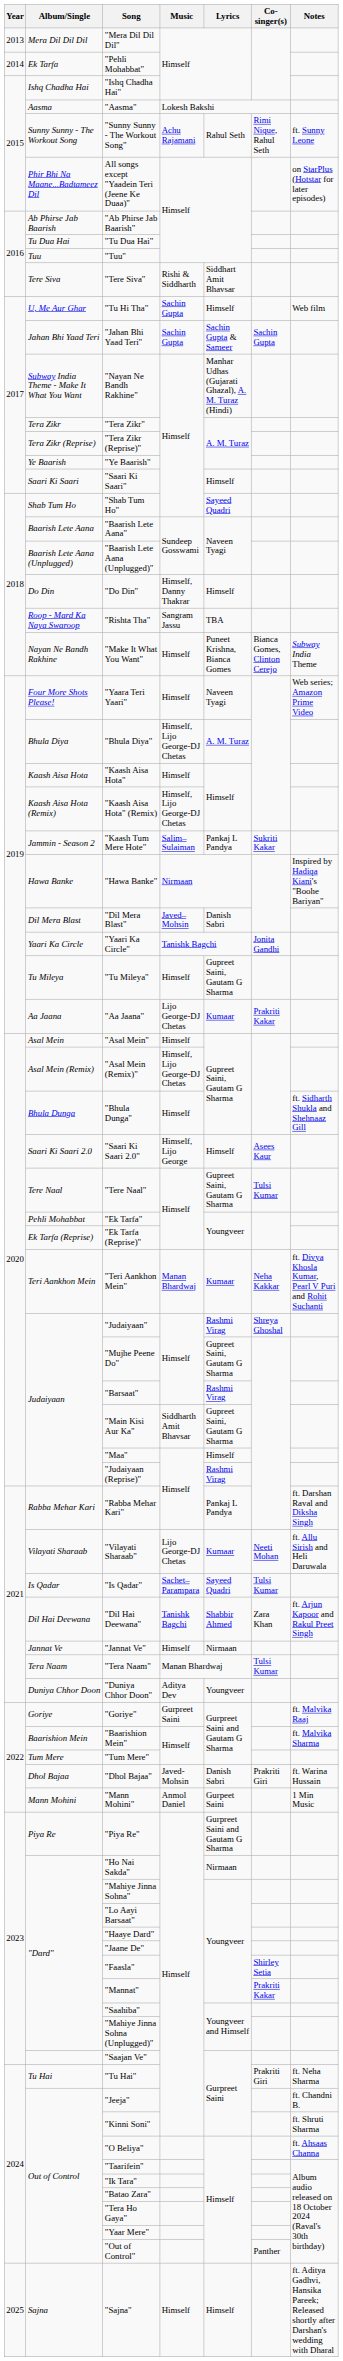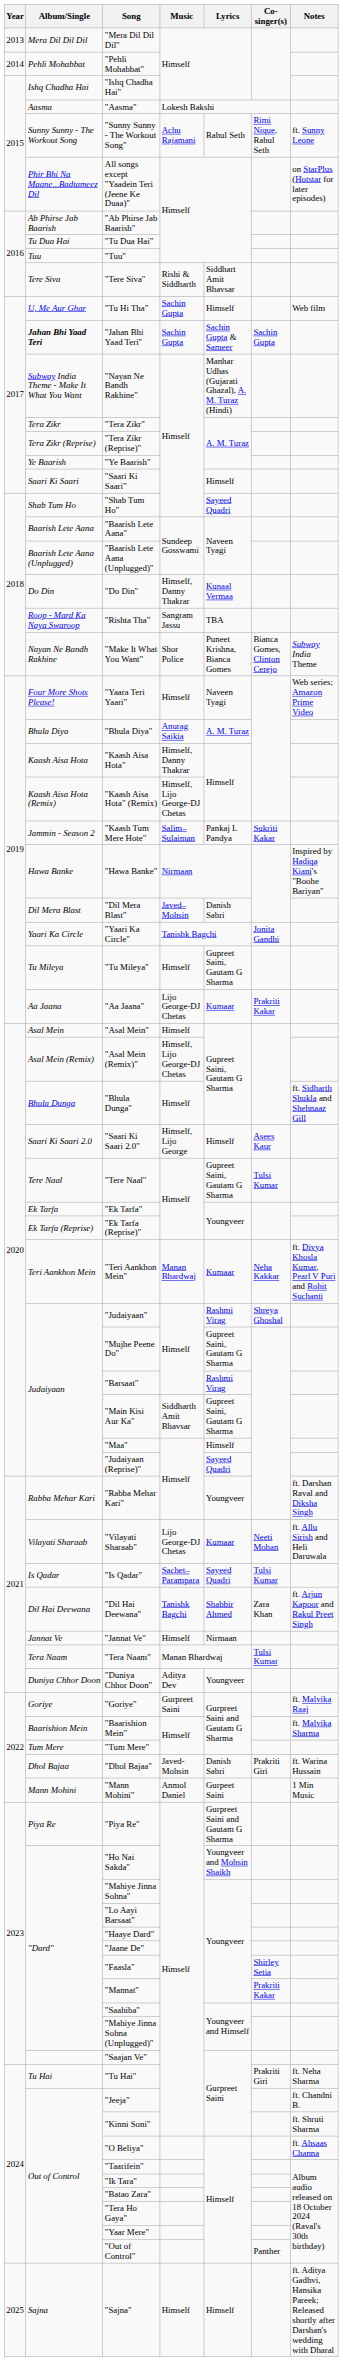"Pehli Mohabbat" | Album/Single: Ek Tarfa -> Pehli Mohabbat
"Jahan Bhi Yaad Teri" | Album/Single: normal -> bold
"Do Din" | Lyrics: Himself -> Kunaal Vermaa
"Make It What You Want" | Music: Himself -> Shor Police
"Bhula Diya" | Music: Himself, Lijo George-DJ Chetas -> Anurag Saikia
"Kaash Aisa Hota" | Music: Himself -> Himself, Danny Thakrar
"Ek Tarfa" | Album/Single: Pehli Mohabbat -> Ek Tarfa
"Judaiyaan (Reprise)" | Lyrics: Rashmi Virag -> Sayeed Quadri
"Rabba Mehar Kari" | Lyrics: Pankaj L Pandya -> Youngveer
"Ho Nai Sakda" | Lyrics: Nirmaan -> Youngveer and Mohsin Shaikh
